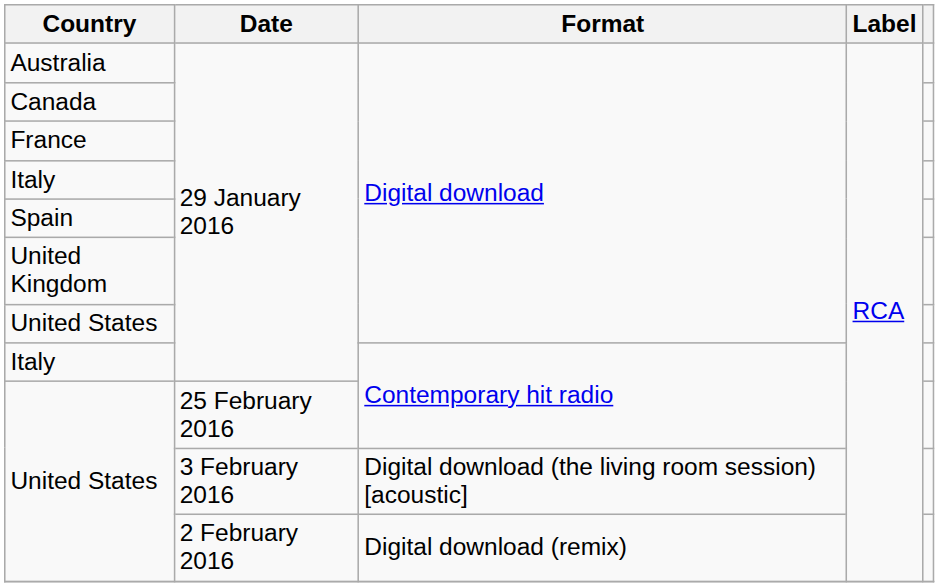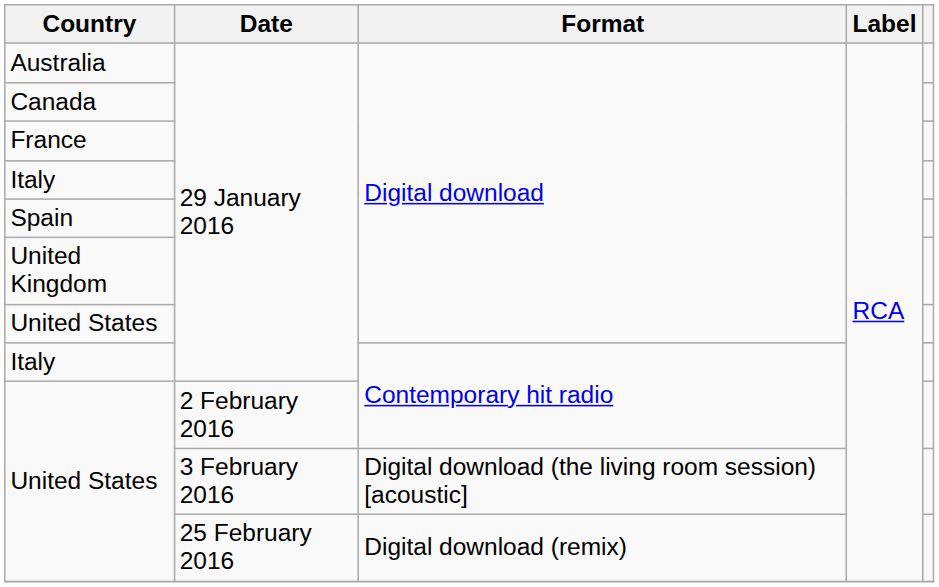United States / Contemporary hit radio | Date: 25 February 2016 -> 2 February 2016
United States / Digital download (remix) | Date: 2 February 2016 -> 25 February 2016
